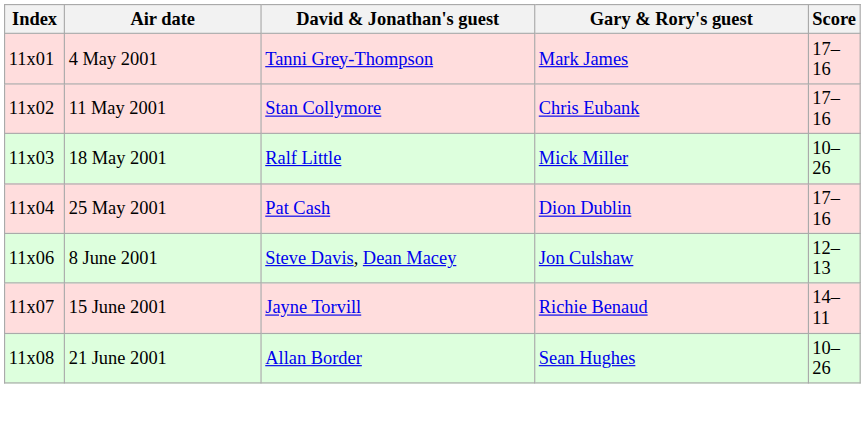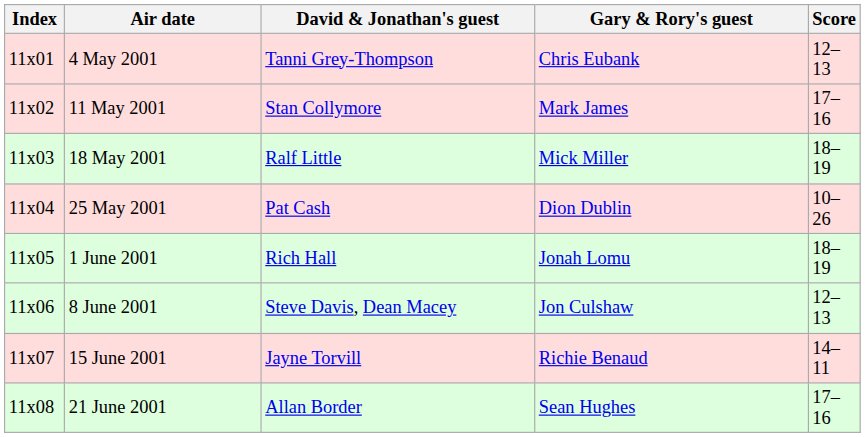4 May 2001 | Gary & Rory's guest: Mark James -> Chris Eubank
4 May 2001 | Score: 17–16 -> 12–13
11 May 2001 | Gary & Rory's guest: Chris Eubank -> Mark James
18 May 2001 | Score: 10–26 -> 18–19
25 May 2001 | Score: 17–16 -> 10–26
+ row: 11x05 | 1 June 2001 | Rich Hall | Jonah Lomu | 18–19
21 June 2001 | Score: 10–26 -> 17–16
